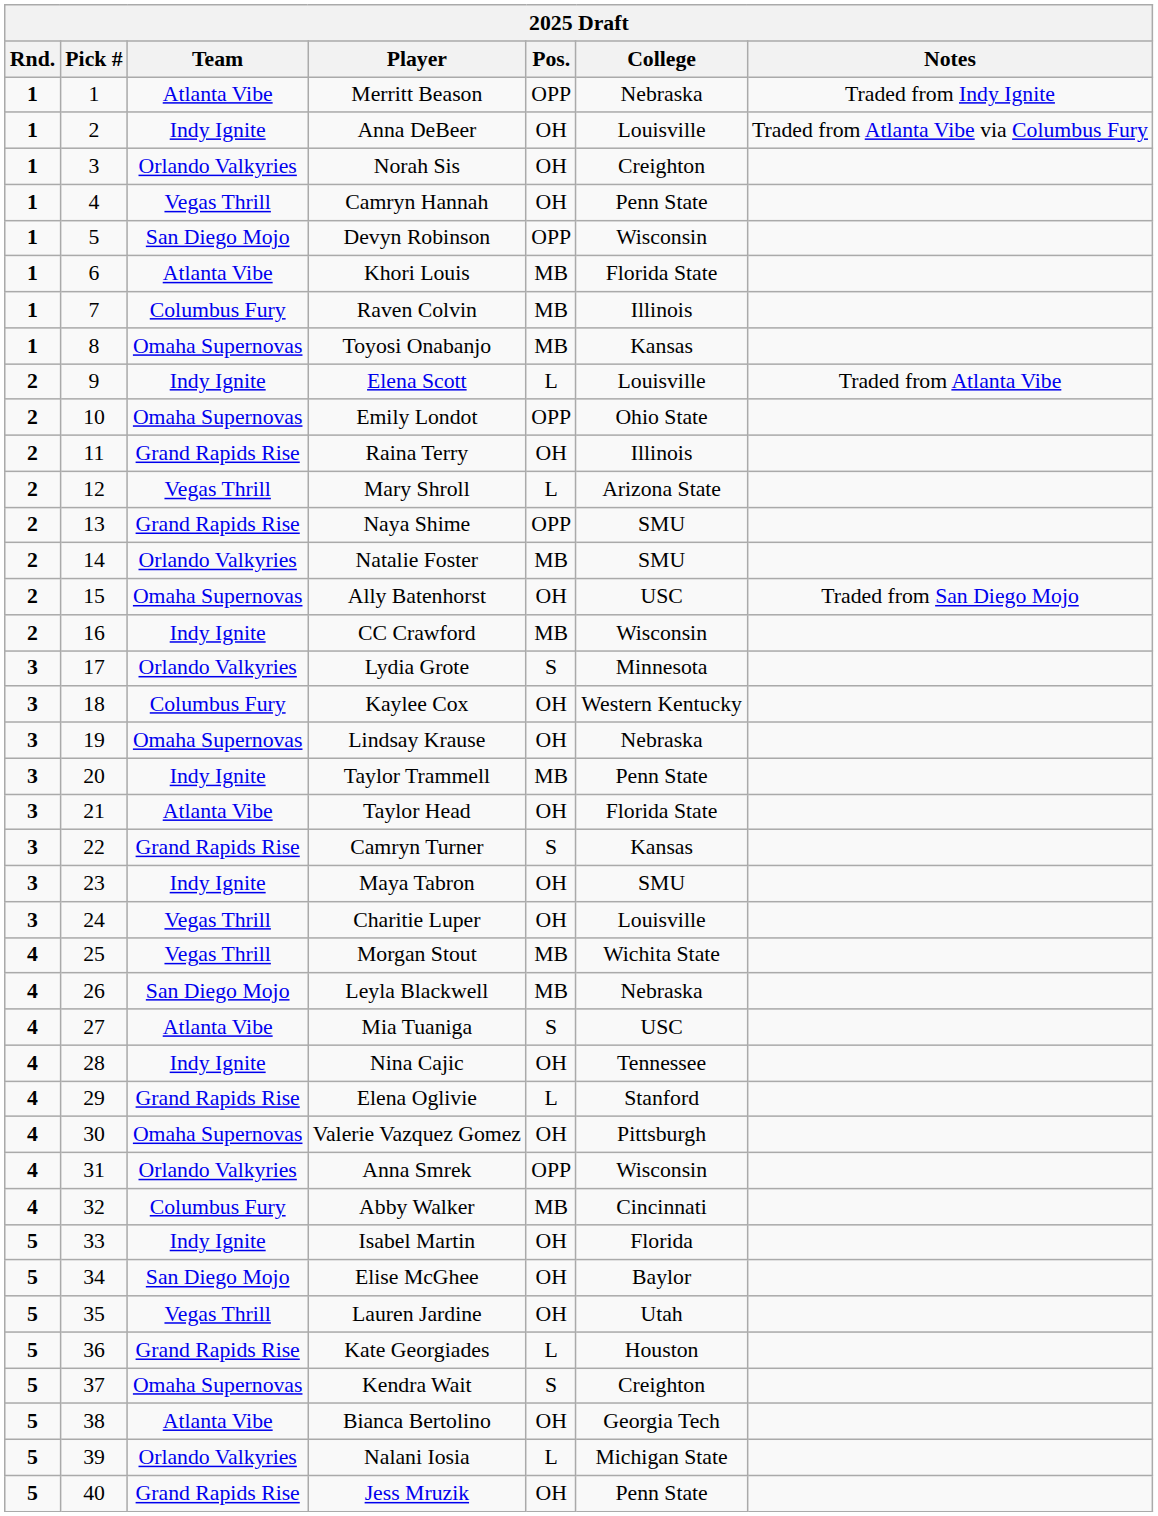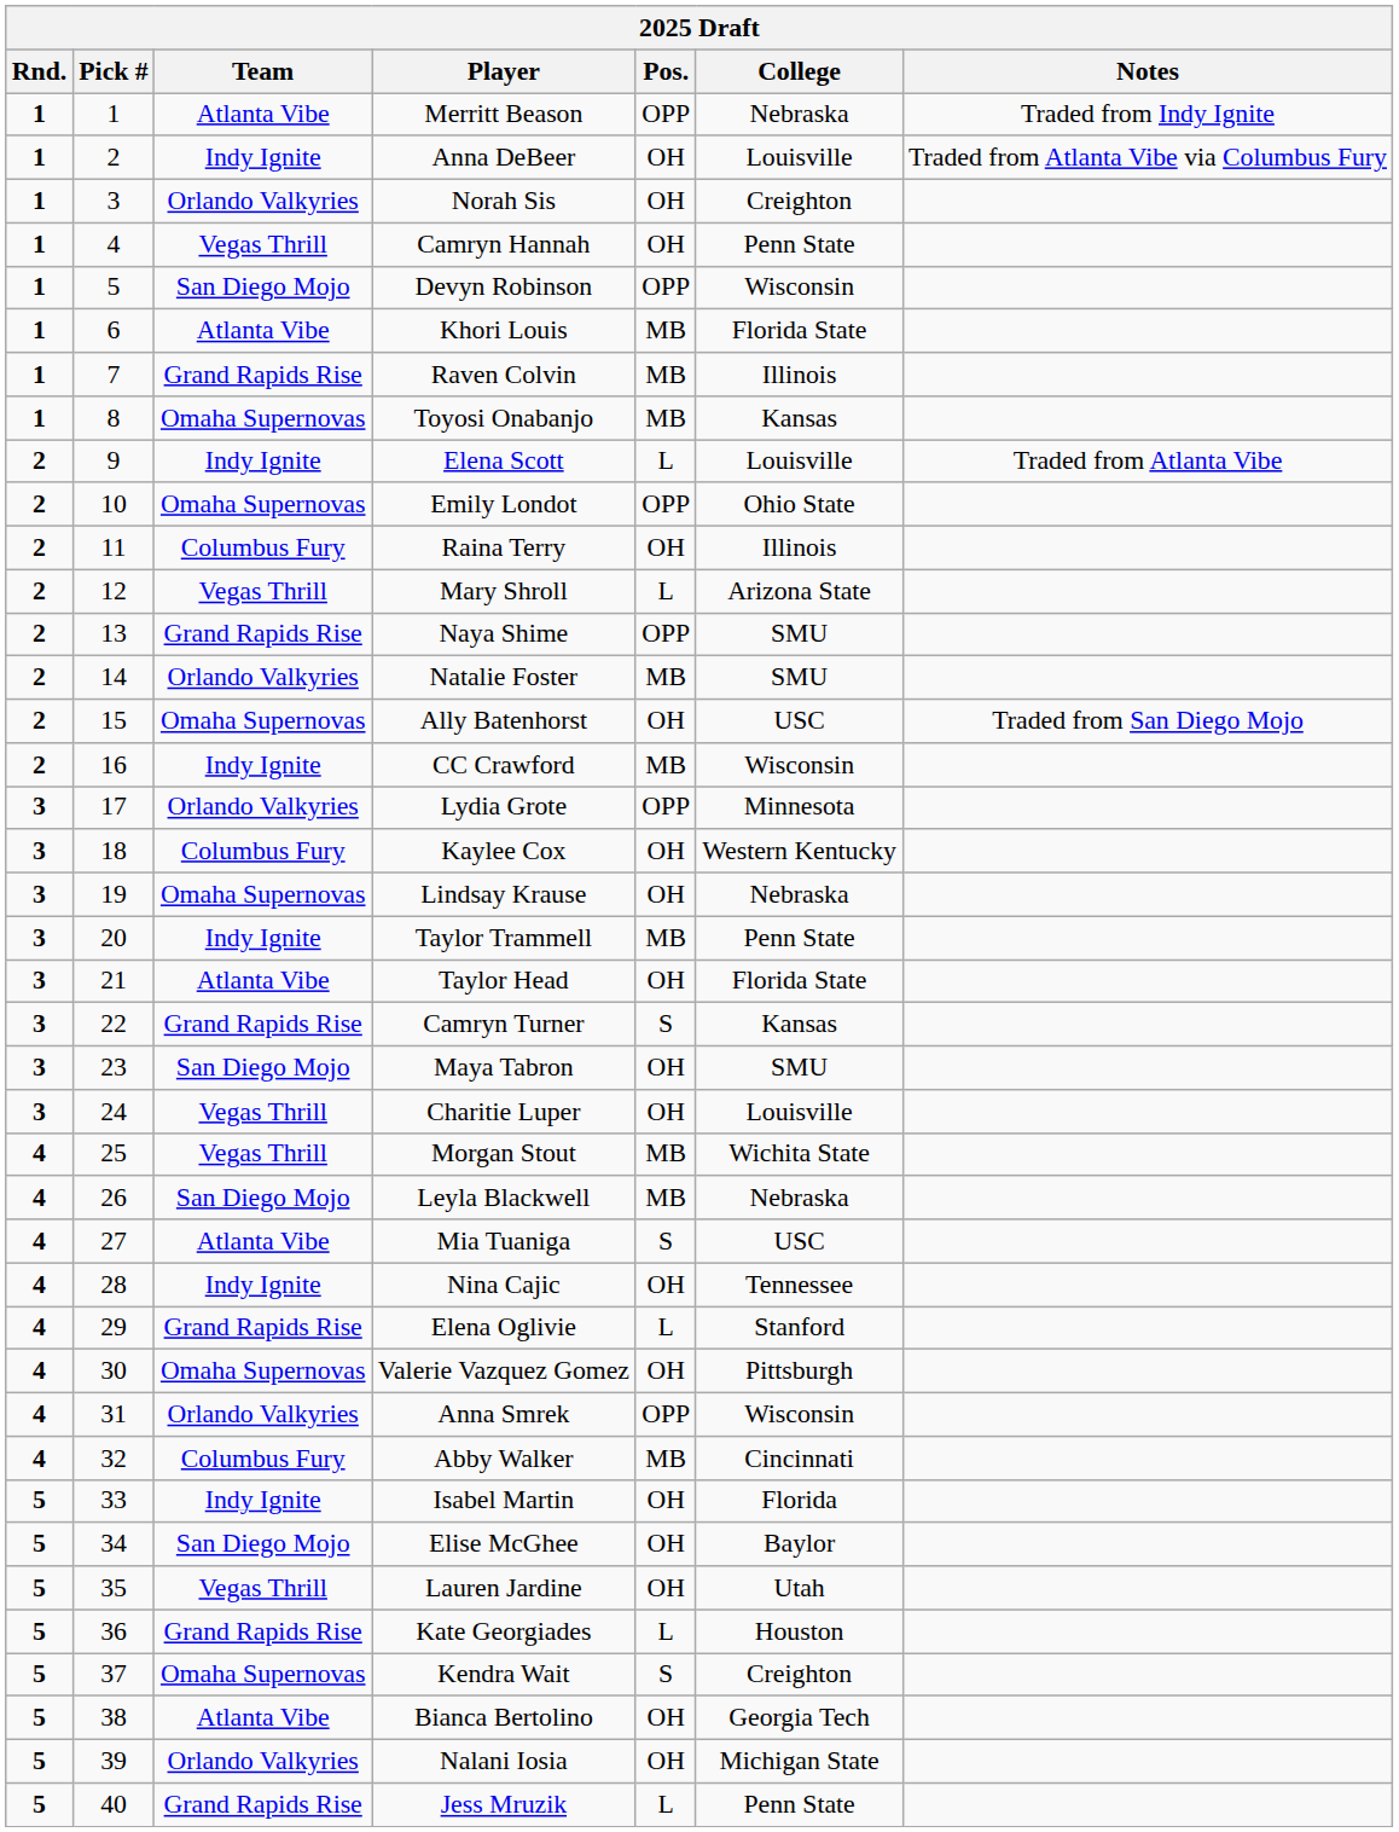Raven Colvin | Team: Columbus Fury -> Grand Rapids Rise
Raina Terry | Team: Grand Rapids Rise -> Columbus Fury
Lydia Grote | Pos.: S -> OPP
Maya Tabron | Team: Indy Ignite -> San Diego Mojo
Nalani Iosia | Pos.: L -> OH
Jess Mruzik | Pos.: OH -> L
